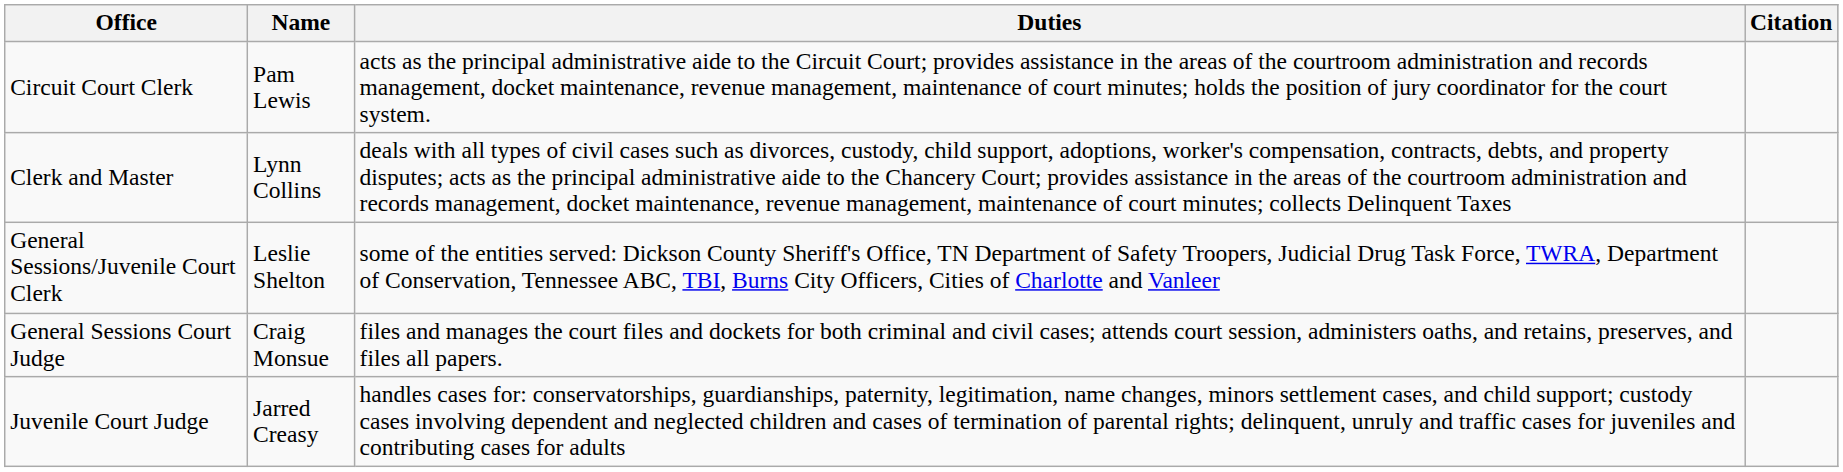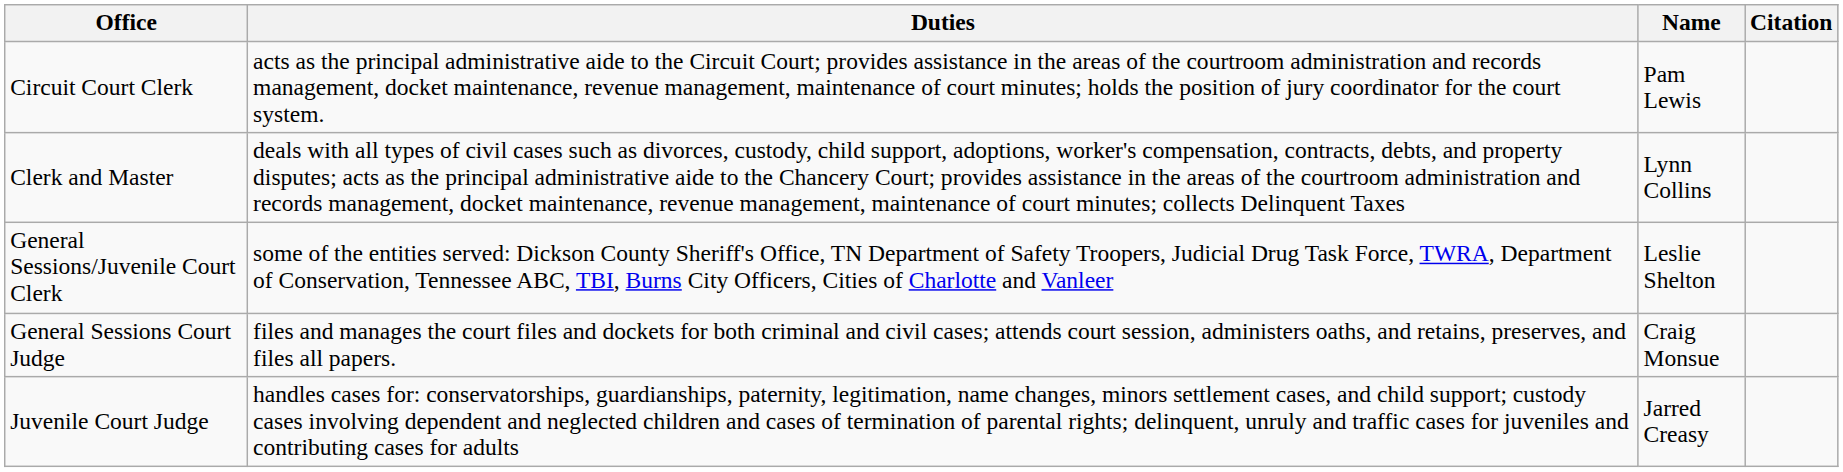columns swapped: Name <-> Duties
